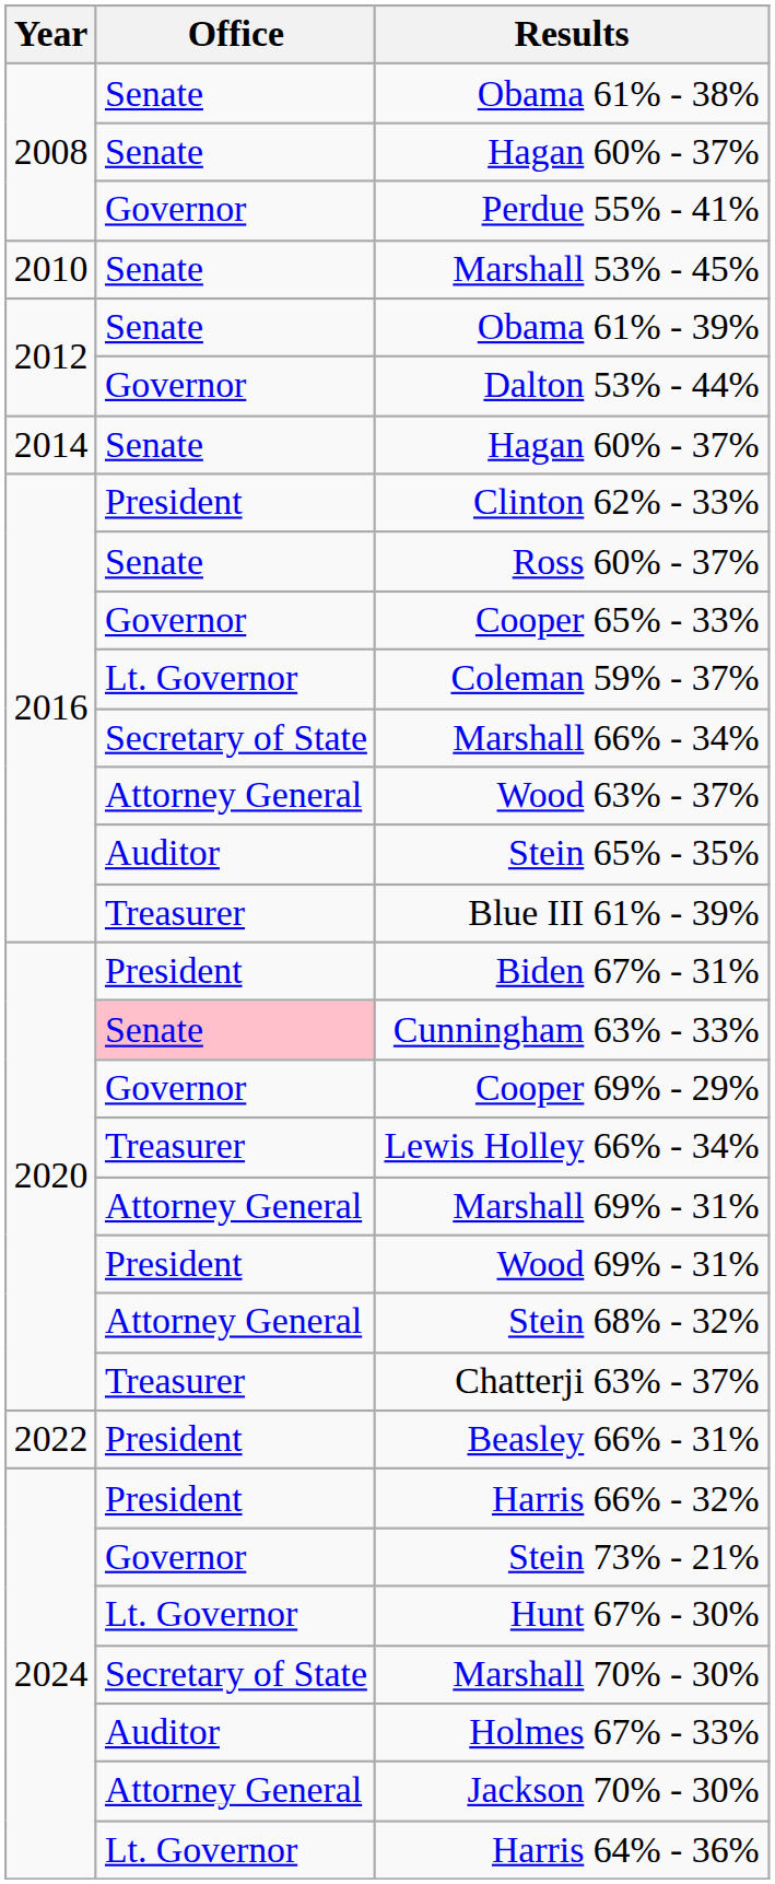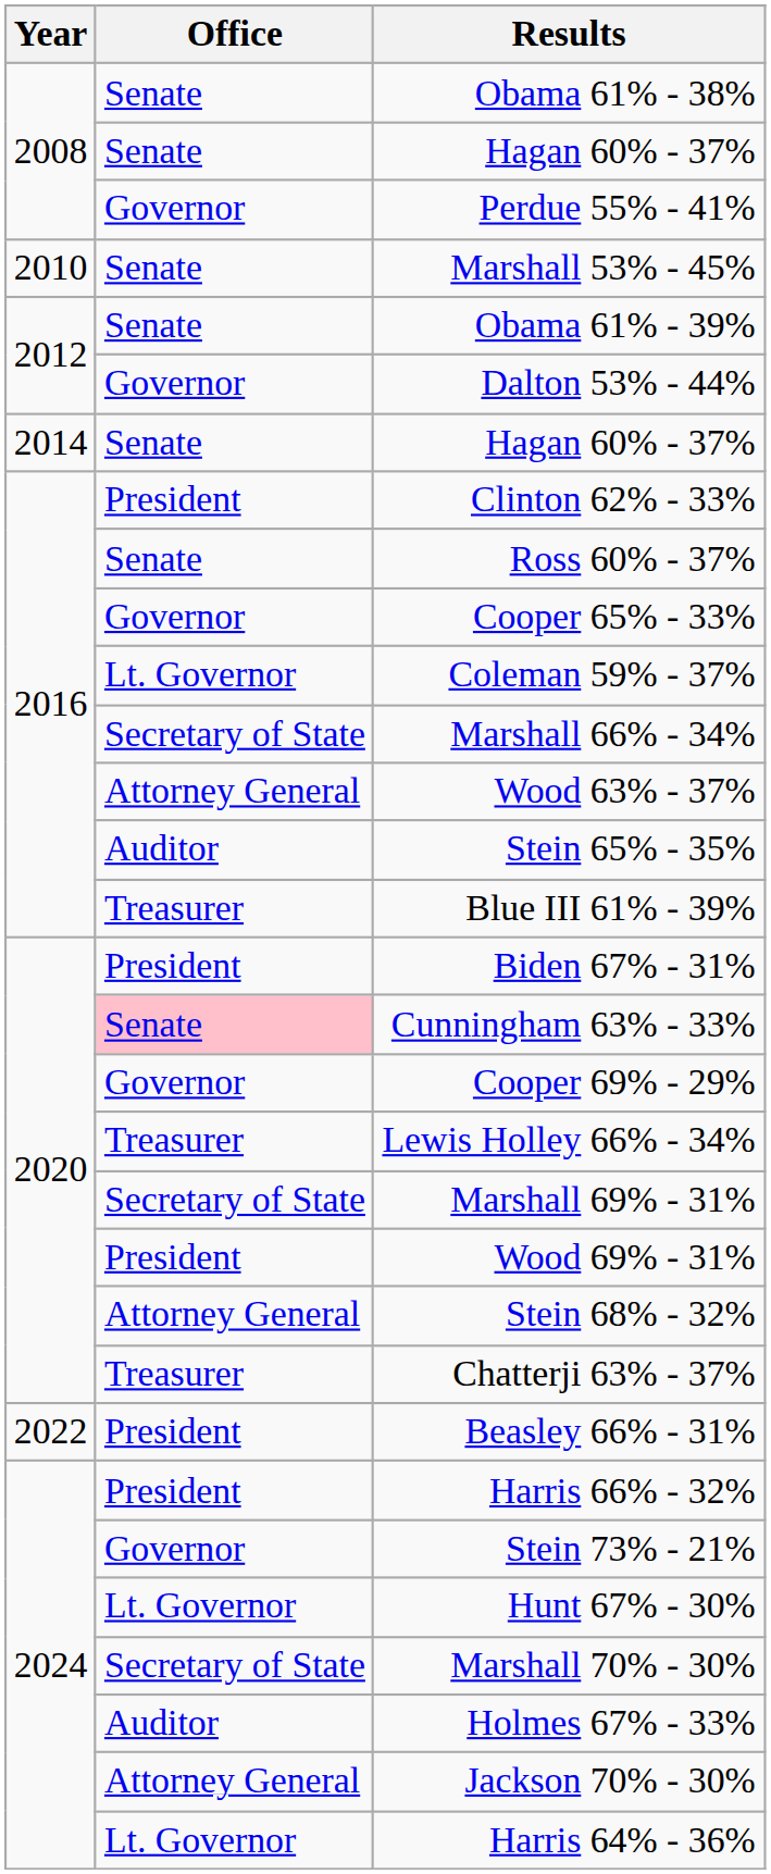Marshall 69% - 31% | Office: Attorney General -> Secretary of State
